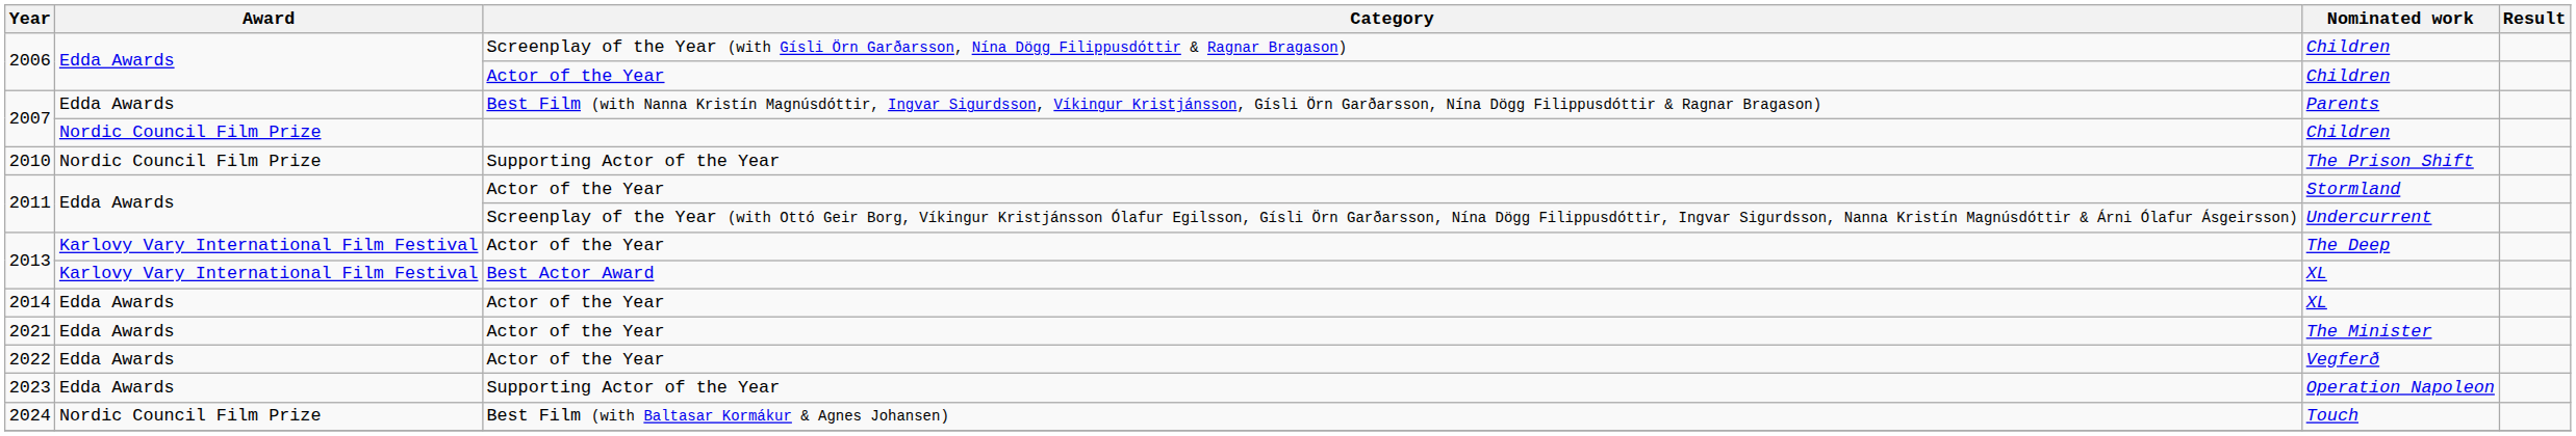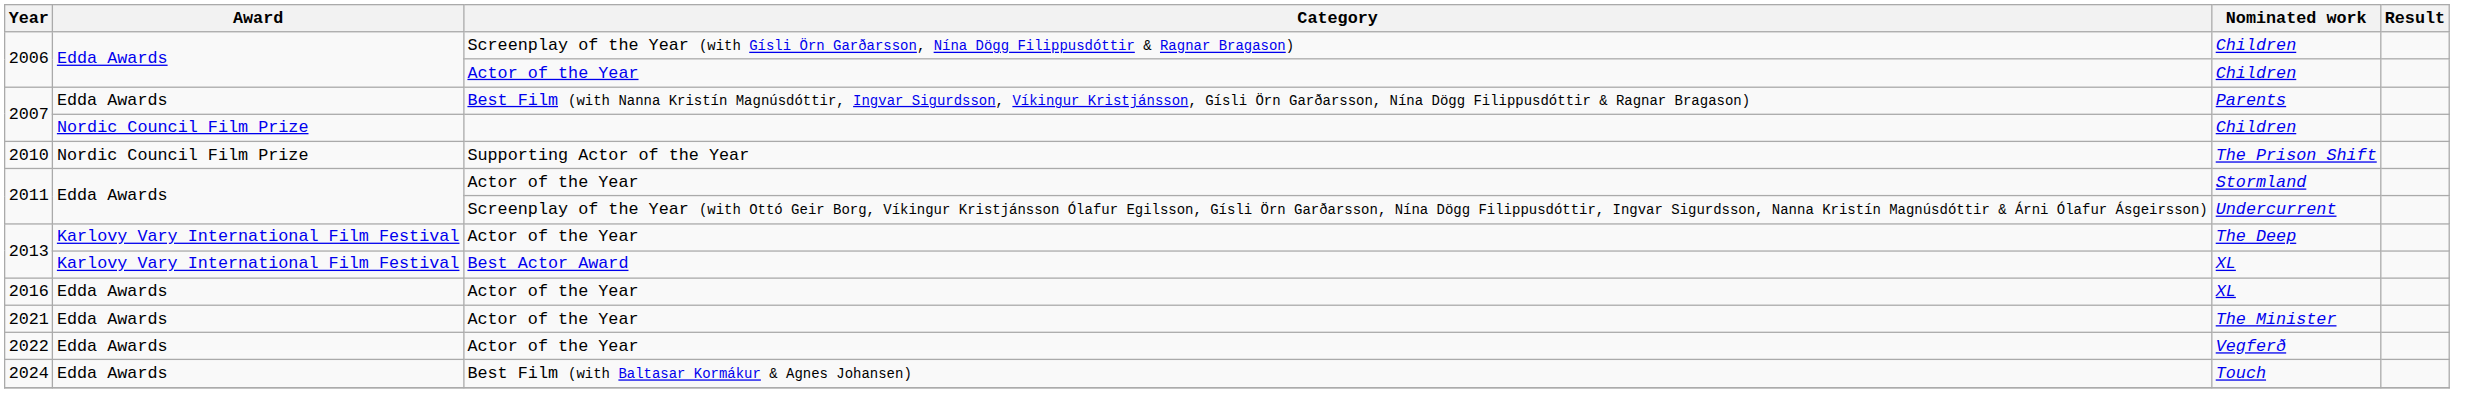Actor of the Year / XL | Year: 2014 -> 2016
- row: 2023 | Edda Awards | Supporting Actor of the Year | Operation Napoleon
Touch | Award: Nordic Council Film Prize -> Edda Awards
